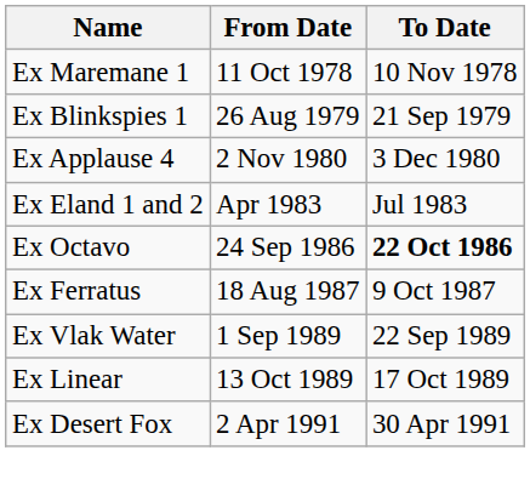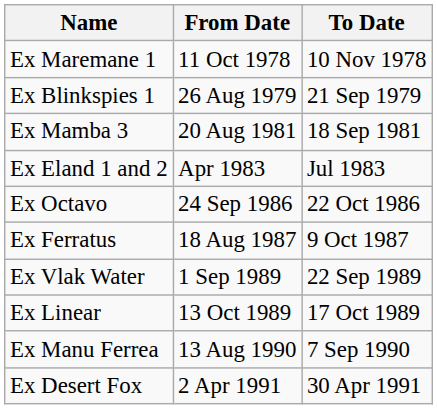- row: Ex Applause 4 | 2 Nov 1980 | 3 Dec 1980
+ row: Ex Mamba 3 | 20 Aug 1981 | 18 Sep 1981
Ex Octavo | To Date: bold -> normal
+ row: Ex Manu Ferrea | 13 Aug 1990 | 7 Sep 1990
